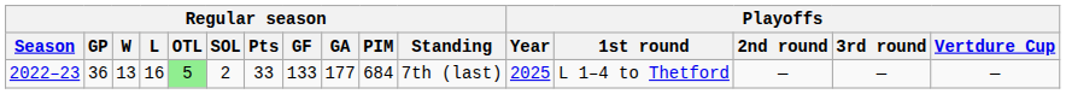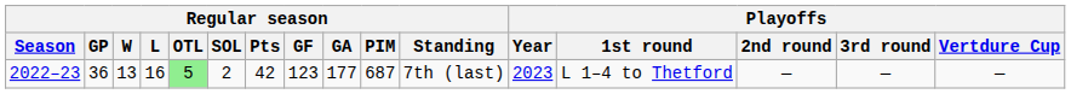2022–23 | Regular season / Pts: 33 -> 42
2022–23 | Regular season / GF: 133 -> 123
2022–23 | Regular season / PIM: 684 -> 687
2022–23 | Playoffs / Year: 2025 -> 2023
